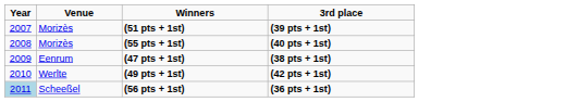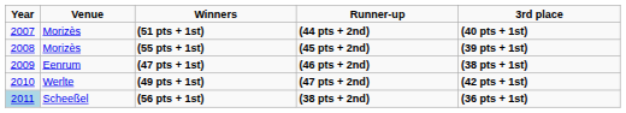+ column: Runner-up | (44 pts + 2nd) | (45 pts + 2nd) | (46 pts + 2nd) | (47 pts + 2nd) | (38 pts + 2nd)
(51 pts + 1st) | 3rd place: (39 pts + 1st) -> (40 pts + 1st)
(55 pts + 1st) | 3rd place: (40 pts + 1st) -> (39 pts + 1st)
